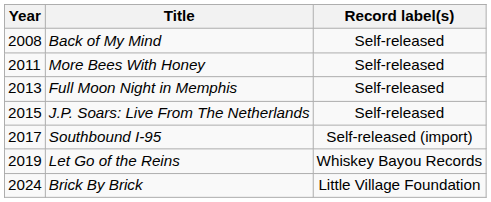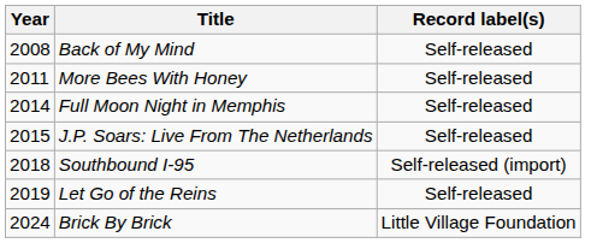Full Moon Night in Memphis | Year: 2013 -> 2014
Southbound I-95 | Year: 2017 -> 2018
Let Go of the Reins | Record label(s): Whiskey Bayou Records -> Self-released
